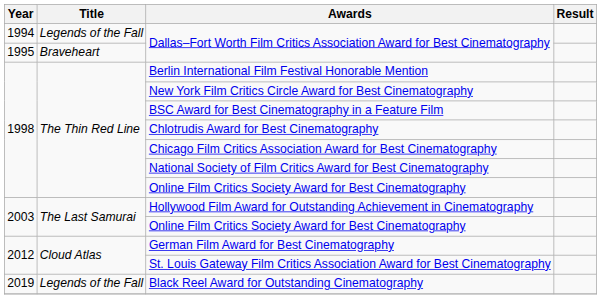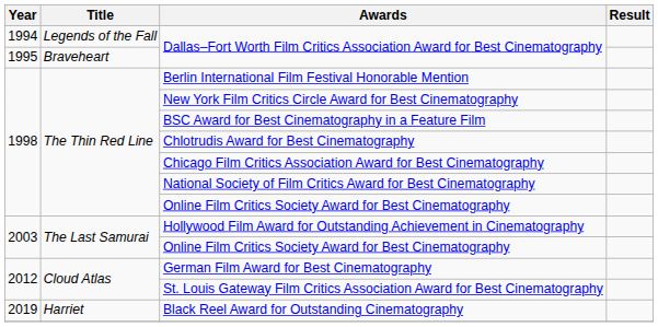Black Reel Award for Outstanding Cinematography | Title: Legends of the Fall -> Harriet
